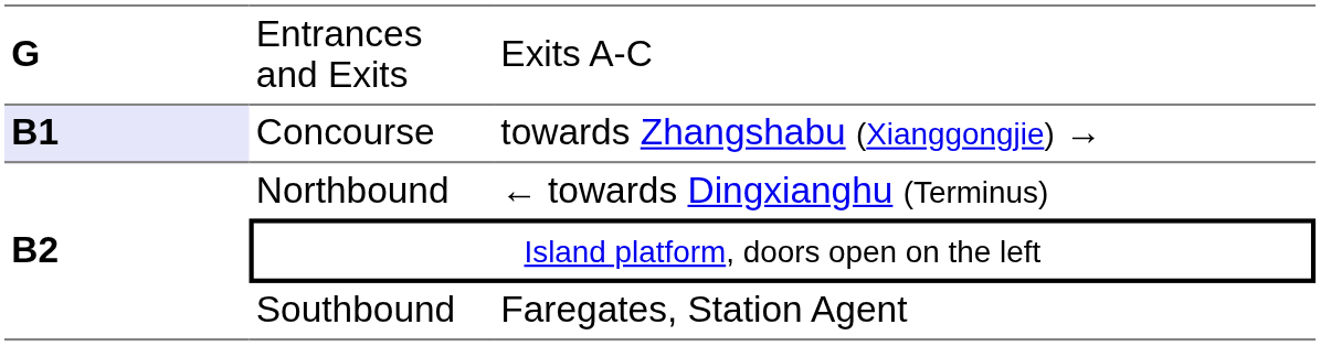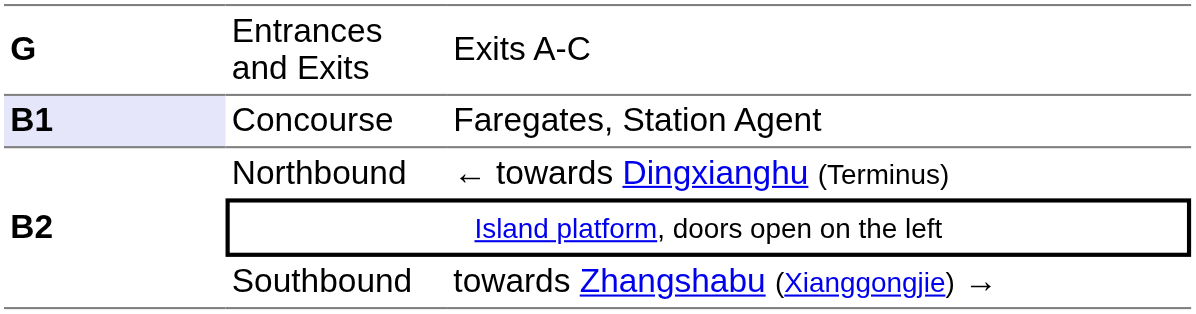Concourse | column 3: towards Zhangshabu (Xianggongjie) → -> Faregates, Station Agent
Southbound | column 3: Faregates, Station Agent -> towards Zhangshabu (Xianggongjie) →
